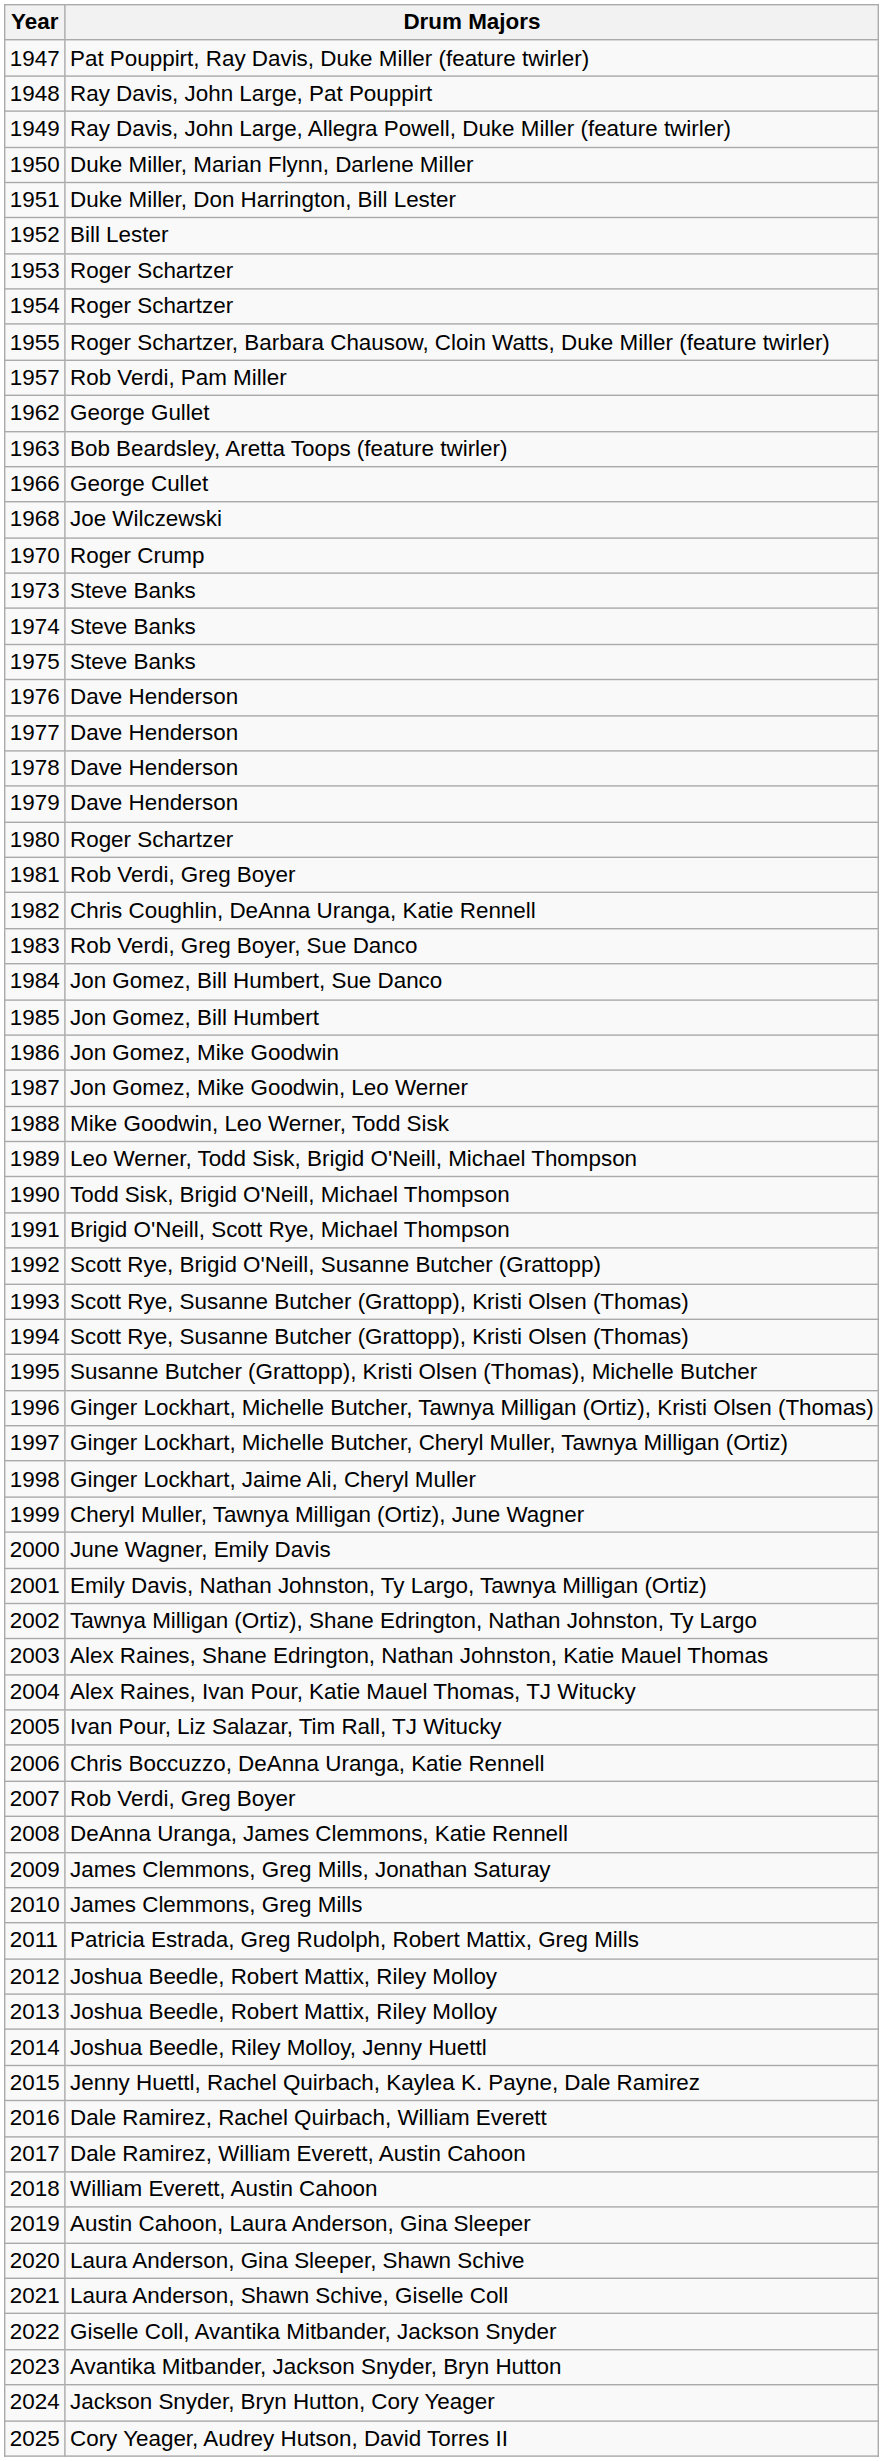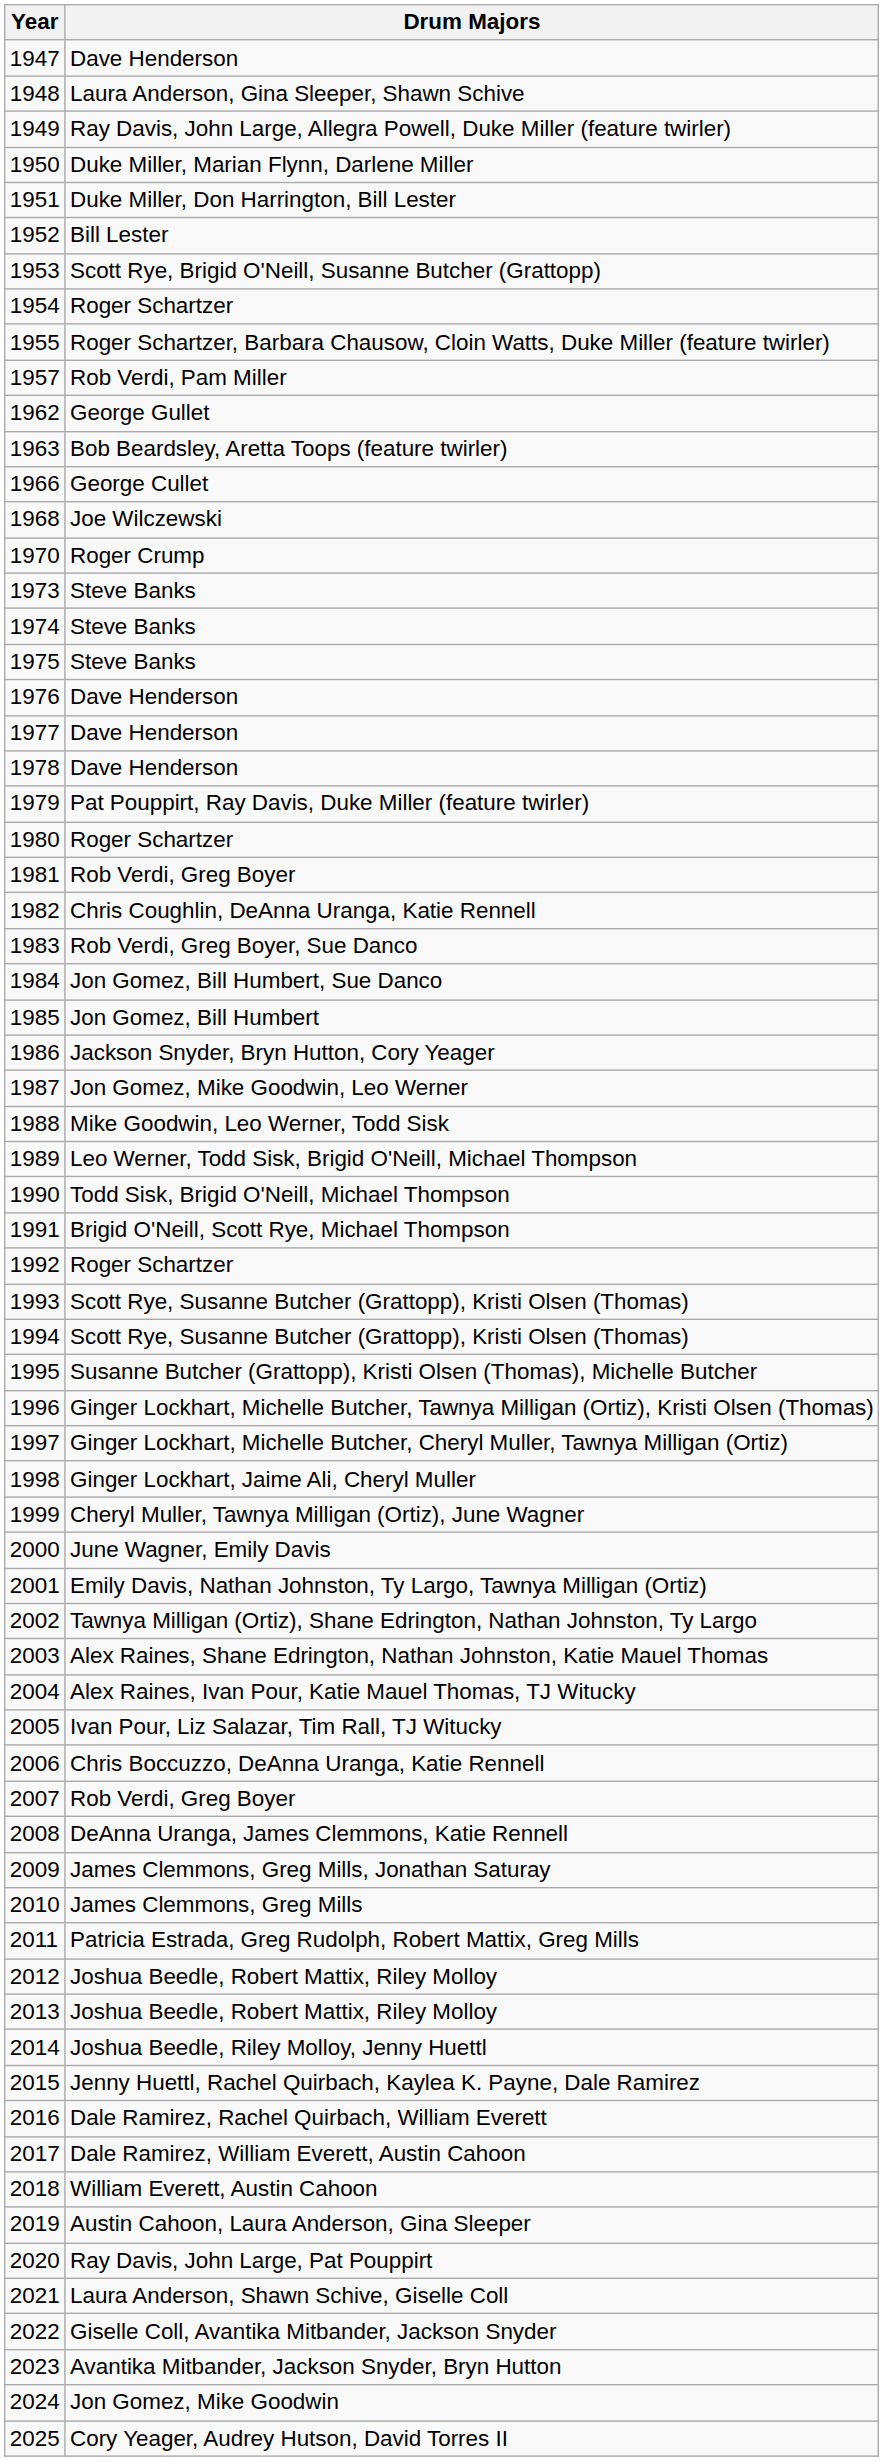1947 | Drum Majors: Pat Pouppirt, Ray Davis, Duke Miller (feature twirler) -> Dave Henderson
1948 | Drum Majors: Ray Davis, John Large, Pat Pouppirt -> Laura Anderson, Gina Sleeper, Shawn Schive
1953 | Drum Majors: Roger Schartzer -> Scott Rye, Brigid O'Neill, Susanne Butcher (Grattopp)
1979 | Drum Majors: Dave Henderson -> Pat Pouppirt, Ray Davis, Duke Miller (feature twirler)
1986 | Drum Majors: Jon Gomez, Mike Goodwin -> Jackson Snyder, Bryn Hutton, Cory Yeager
1992 | Drum Majors: Scott Rye, Brigid O'Neill, Susanne Butcher (Grattopp) -> Roger Schartzer
2020 | Drum Majors: Laura Anderson, Gina Sleeper, Shawn Schive -> Ray Davis, John Large, Pat Pouppirt
2024 | Drum Majors: Jackson Snyder, Bryn Hutton, Cory Yeager -> Jon Gomez, Mike Goodwin
